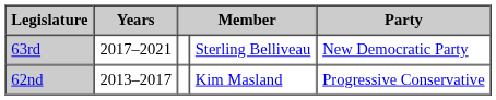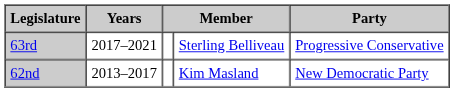63rd | Party: New Democratic Party -> Progressive Conservative
62nd | Party: Progressive Conservative -> New Democratic Party
